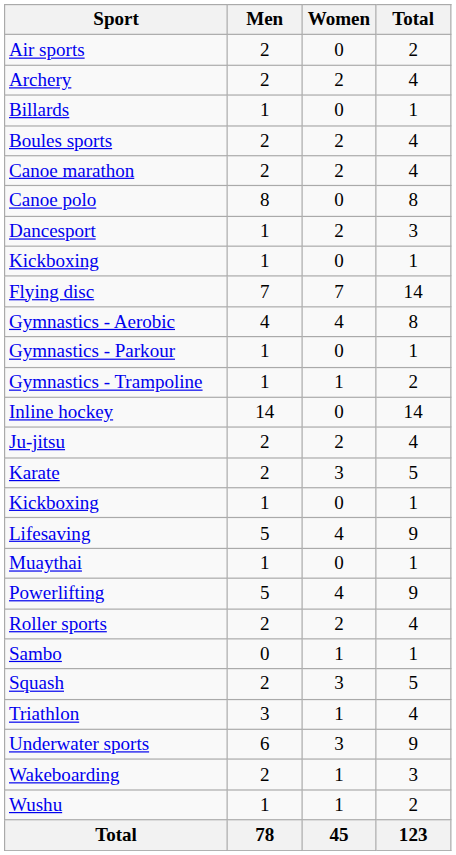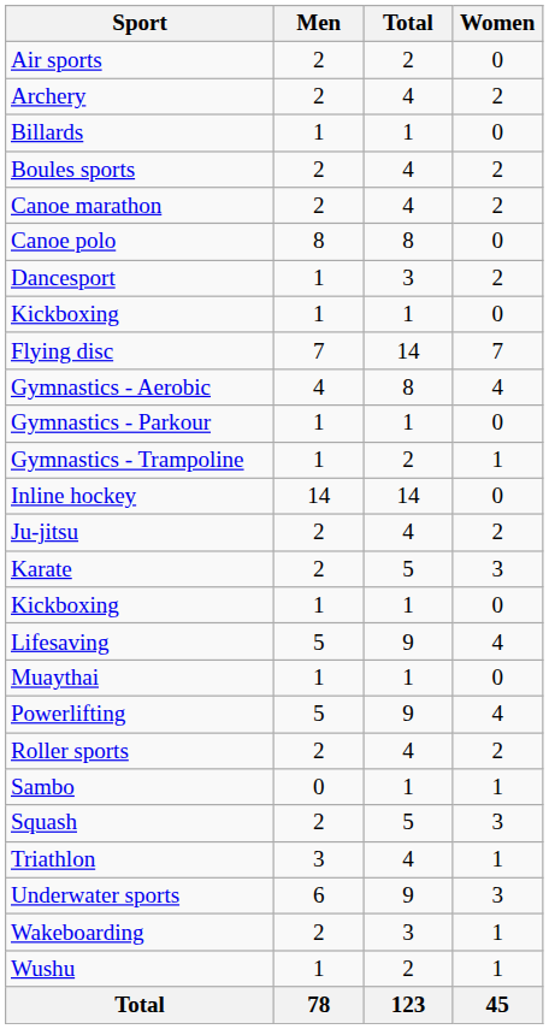columns swapped: Women <-> Total
